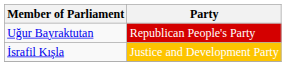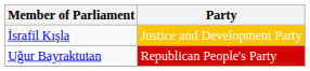rows swapped: İsrafil Kışla <-> Uğur Bayraktutan
